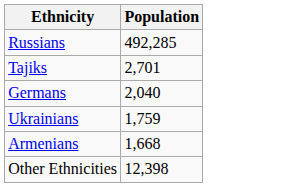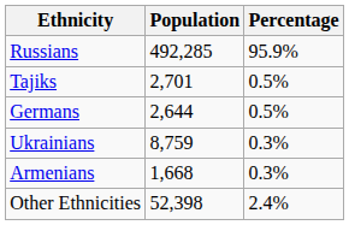+ column: Percentage | 95.9% | 0.5% | 0.5% | 0.3% | 0.3% | 2.4%
Germans | Population: 2,040 -> 2,644
Ukrainians | Population: 1,759 -> 8,759
Other Ethnicities | Population: 12,398 -> 52,398
